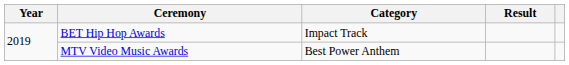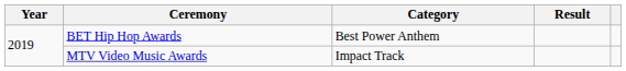BET Hip Hop Awards | Category: Impact Track -> Best Power Anthem
MTV Video Music Awards | Category: Best Power Anthem -> Impact Track
